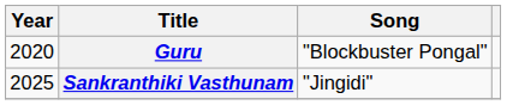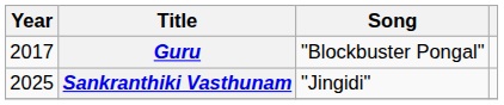Guru | Year: 2020 -> 2017
